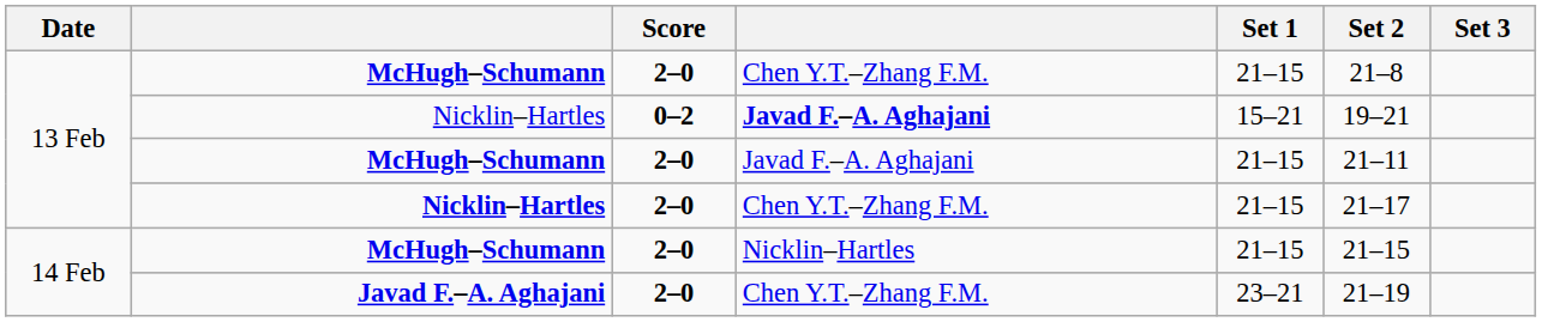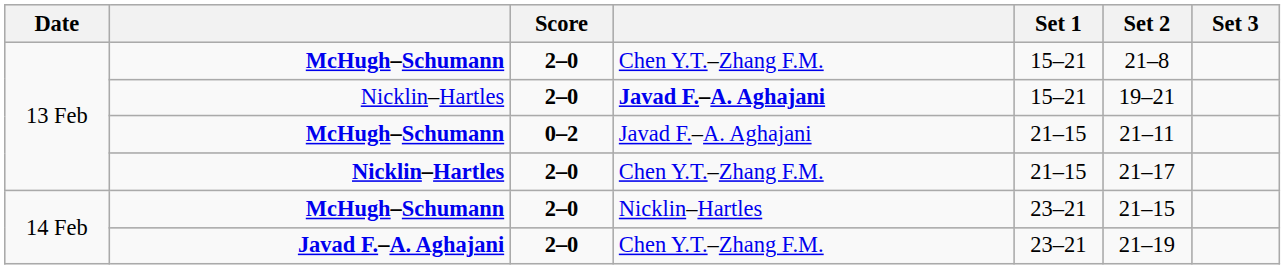McHugh–Schumann / Chen Y.T.–Zhang F.M. | Set 1: 21–15 -> 15–21
Nicklin–Hartles / Javad F.–A. Aghajani | Score: 0–2 -> 2–0
McHugh–Schumann / Javad F.–A. Aghajani | Score: 2–0 -> 0–2
McHugh–Schumann / Nicklin–Hartles | Set 1: 21–15 -> 23–21
